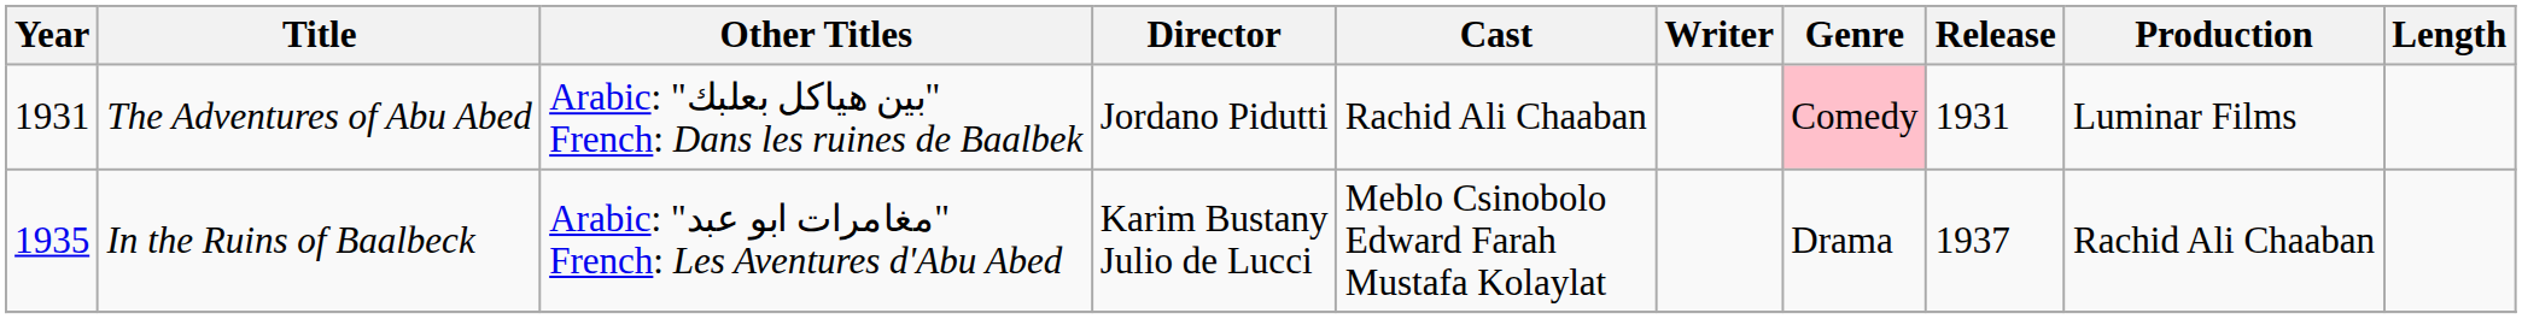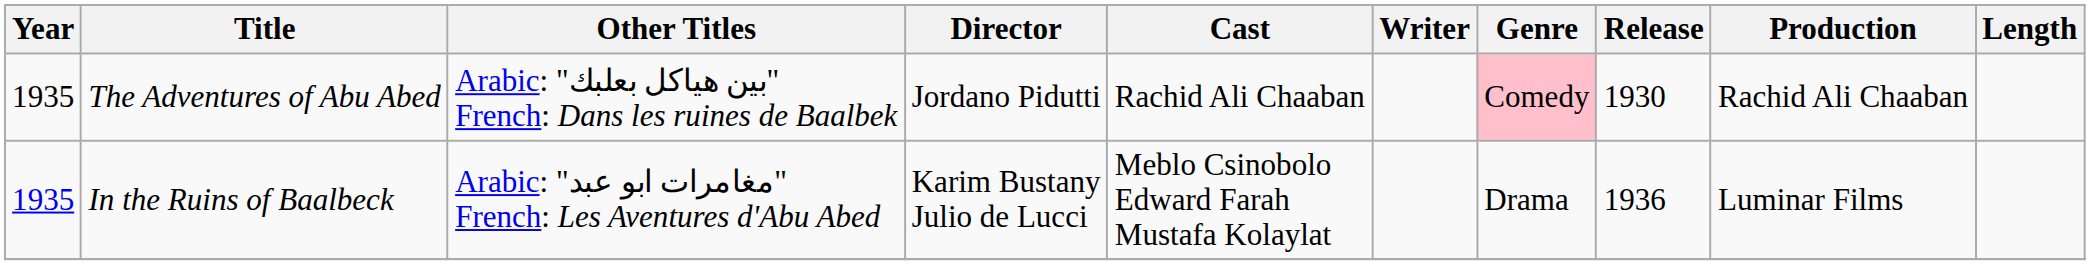The Adventures of Abu Abed | Year: 1931 -> 1935
The Adventures of Abu Abed | Release: 1931 -> 1930
The Adventures of Abu Abed | Production: Luminar Films -> Rachid Ali Chaaban
In the Ruins of Baalbeck | Release: 1937 -> 1936
In the Ruins of Baalbeck | Production: Rachid Ali Chaaban -> Luminar Films
